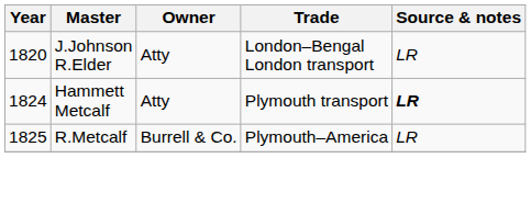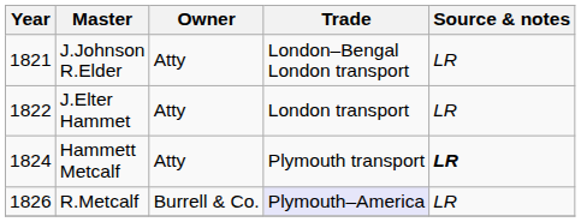J.Johnson R.Elder | Year: 1820 -> 1821
+ row: 1822 | J.Elter Hammet | Atty | London transport | LR
R.Metcalf | Year: 1825 -> 1826
R.Metcalf | Trade: no background -> lavender background
